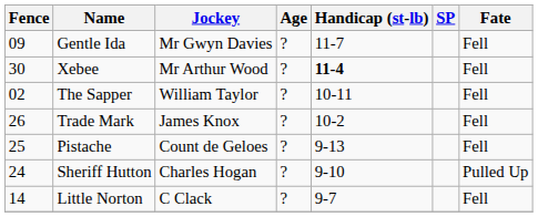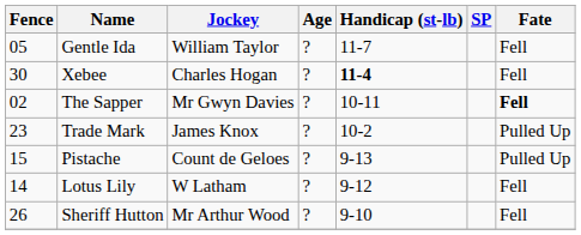Gentle Ida | Fence: 09 -> 05
Gentle Ida | Jockey: Mr Gwyn Davies -> William Taylor
Xebee | Jockey: Mr Arthur Wood -> Charles Hogan
The Sapper | Jockey: William Taylor -> Mr Gwyn Davies
The Sapper | Fate: normal -> bold
Trade Mark | Fence: 26 -> 23
Trade Mark | Fate: Fell -> Pulled Up
Pistache | Fence: 25 -> 15
Pistache | Fate: Fell -> Pulled Up
+ row: 14 | Lotus Lily | W Latham | ? | 9-12 | Fell
Sheriff Hutton | Fence: 24 -> 26
Sheriff Hutton | Jockey: Charles Hogan -> Mr Arthur Wood
Sheriff Hutton | Fate: Pulled Up -> Fell
- row: 14 | Little Norton | C Clack | ? | 9-7 | Fell
